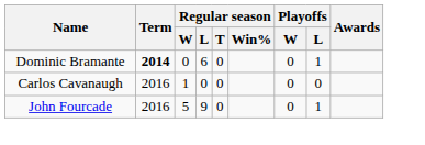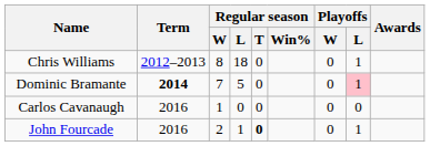+ row: Chris Williams | 2012–2013 | 8 | 18 | 0 | 0 | 1
Dominic Bramante | Regular season / W: 0 -> 7
Dominic Bramante | Regular season / L: 6 -> 5
Dominic Bramante | Playoffs / L: no background -> pink background
John Fourcade | Regular season / W: 5 -> 2
John Fourcade | Regular season / L: 9 -> 1
John Fourcade | Regular season / T: normal -> bold
